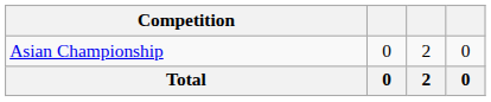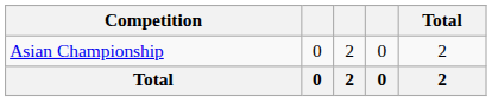+ column: Total | 2 | 2
